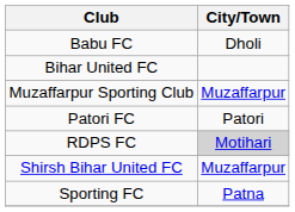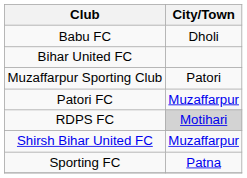Muzaffarpur Sporting Club | City/Town: Muzaffarpur -> Patori
Patori FC | City/Town: Patori -> Muzaffarpur
